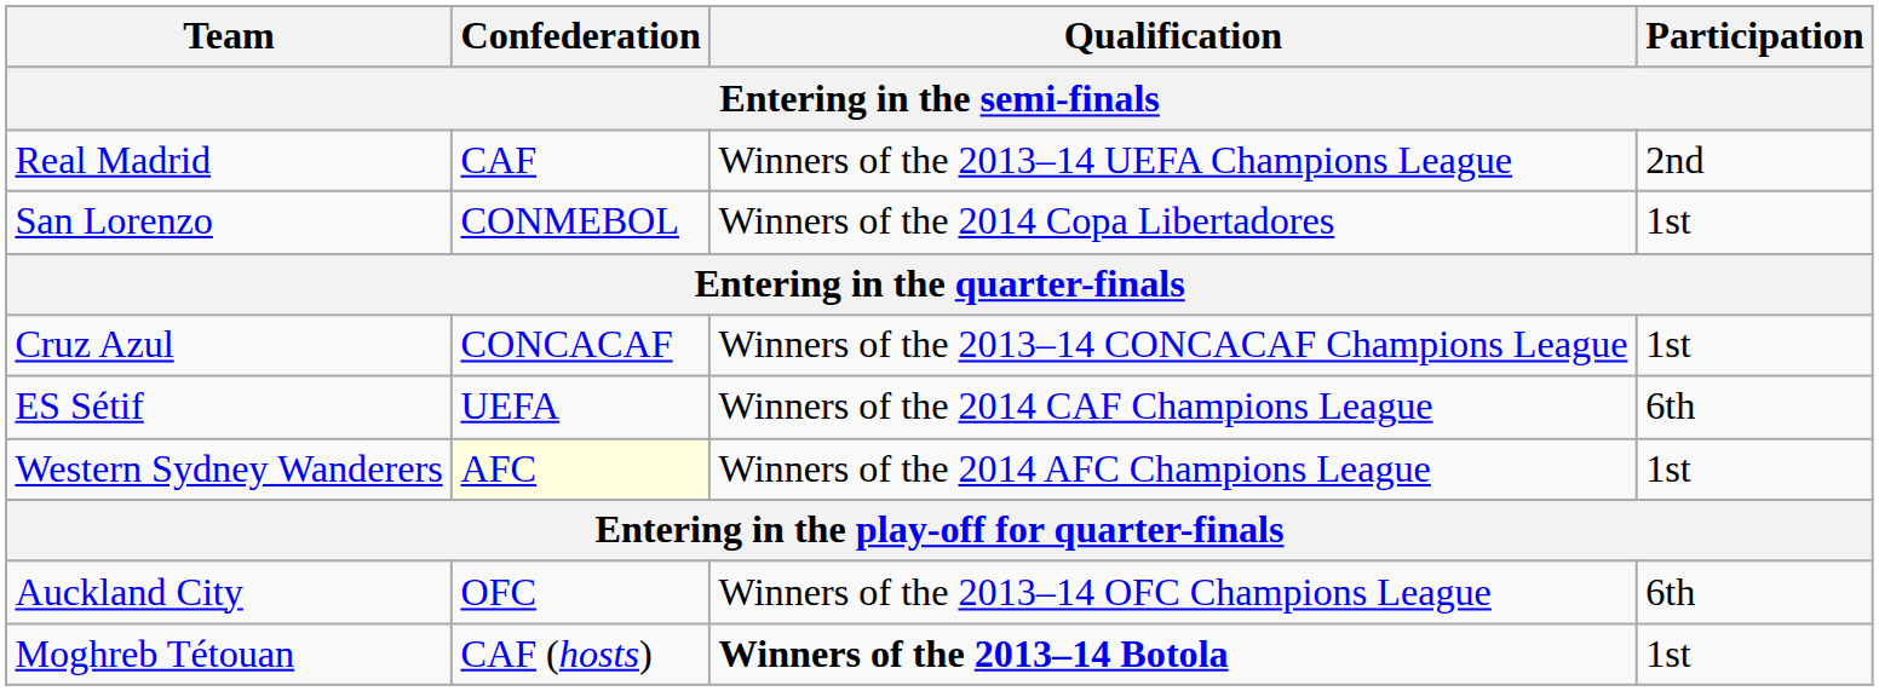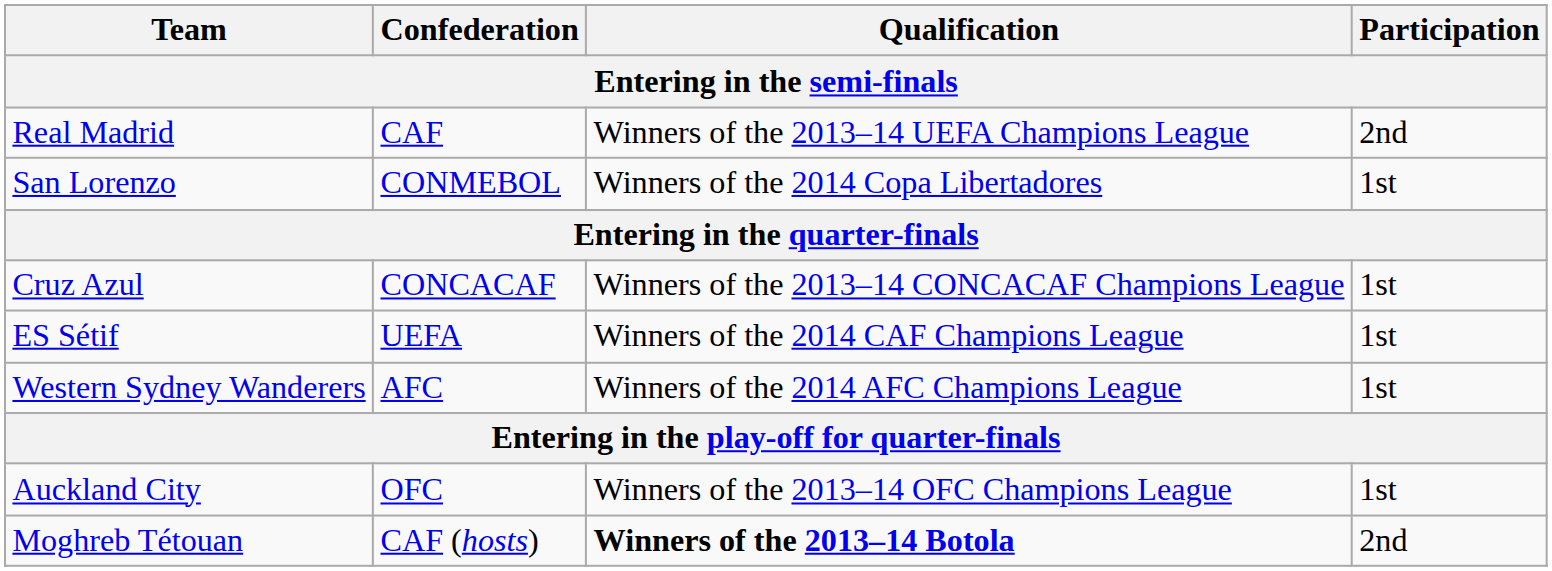ES Sétif | Participation: 6th -> 1st
Western Sydney Wanderers | Confederation: lightyellow background -> no background
Auckland City | Participation: 6th -> 1st
Moghreb Tétouan | Participation: 1st -> 2nd
